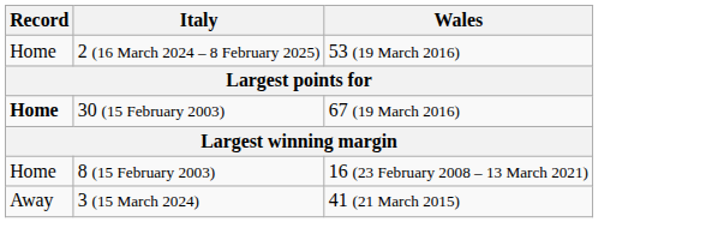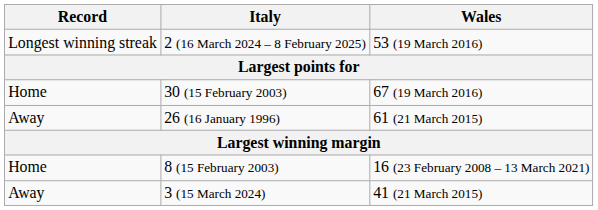2 (16 March 2024 – 8 February 2025) | Record: Home -> Longest winning streak
30 (15 February 2003) | Record: bold -> normal
+ row: Away | 26 (16 January 1996) | 61 (21 March 2015)
